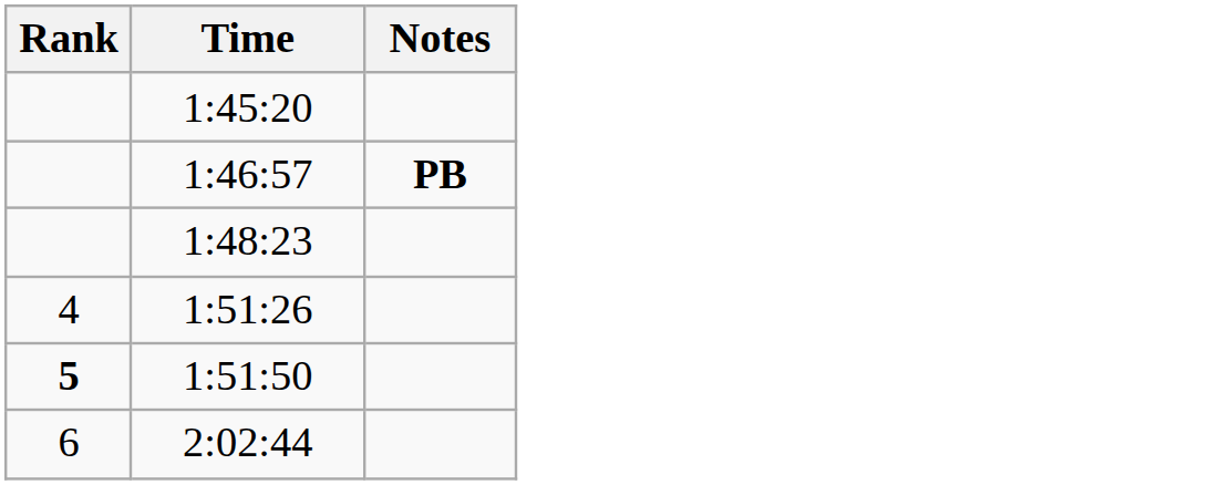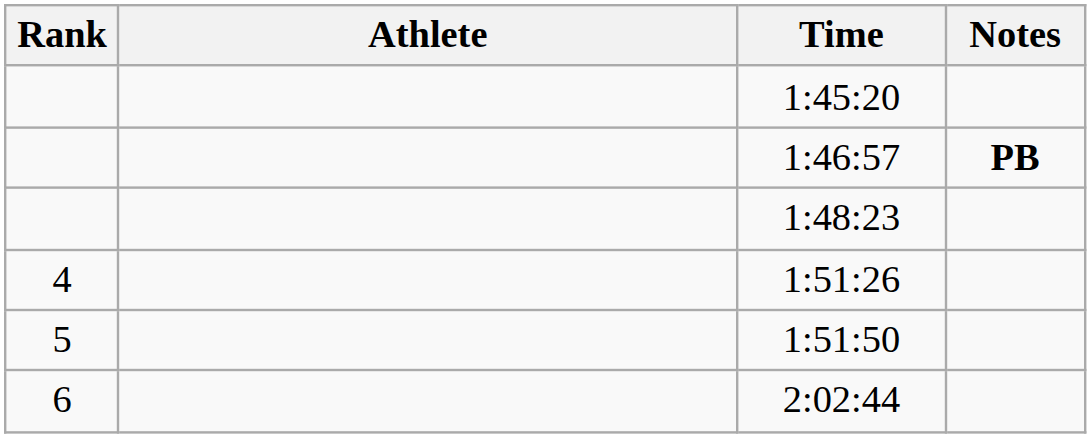+ column: Athlete
1:51:50 | Rank: bold -> normal
